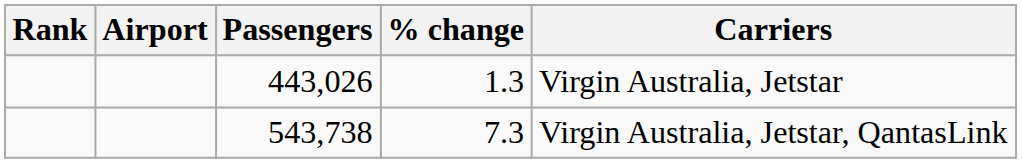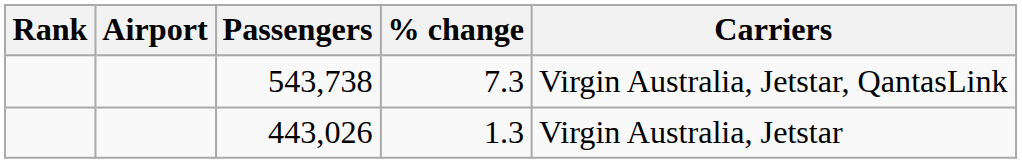rows swapped: 543,738 <-> 443,026
